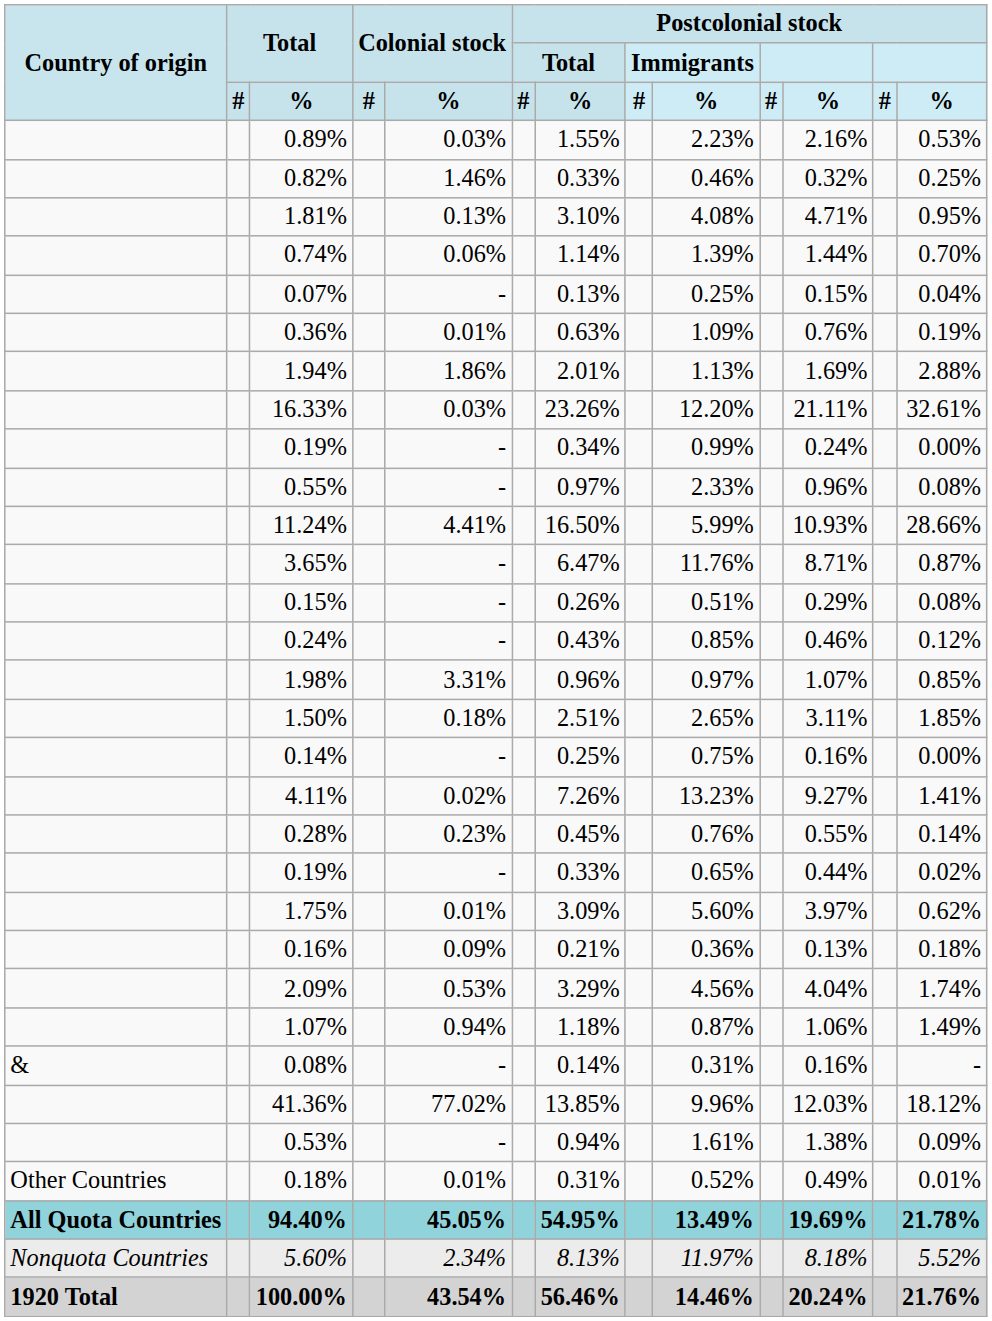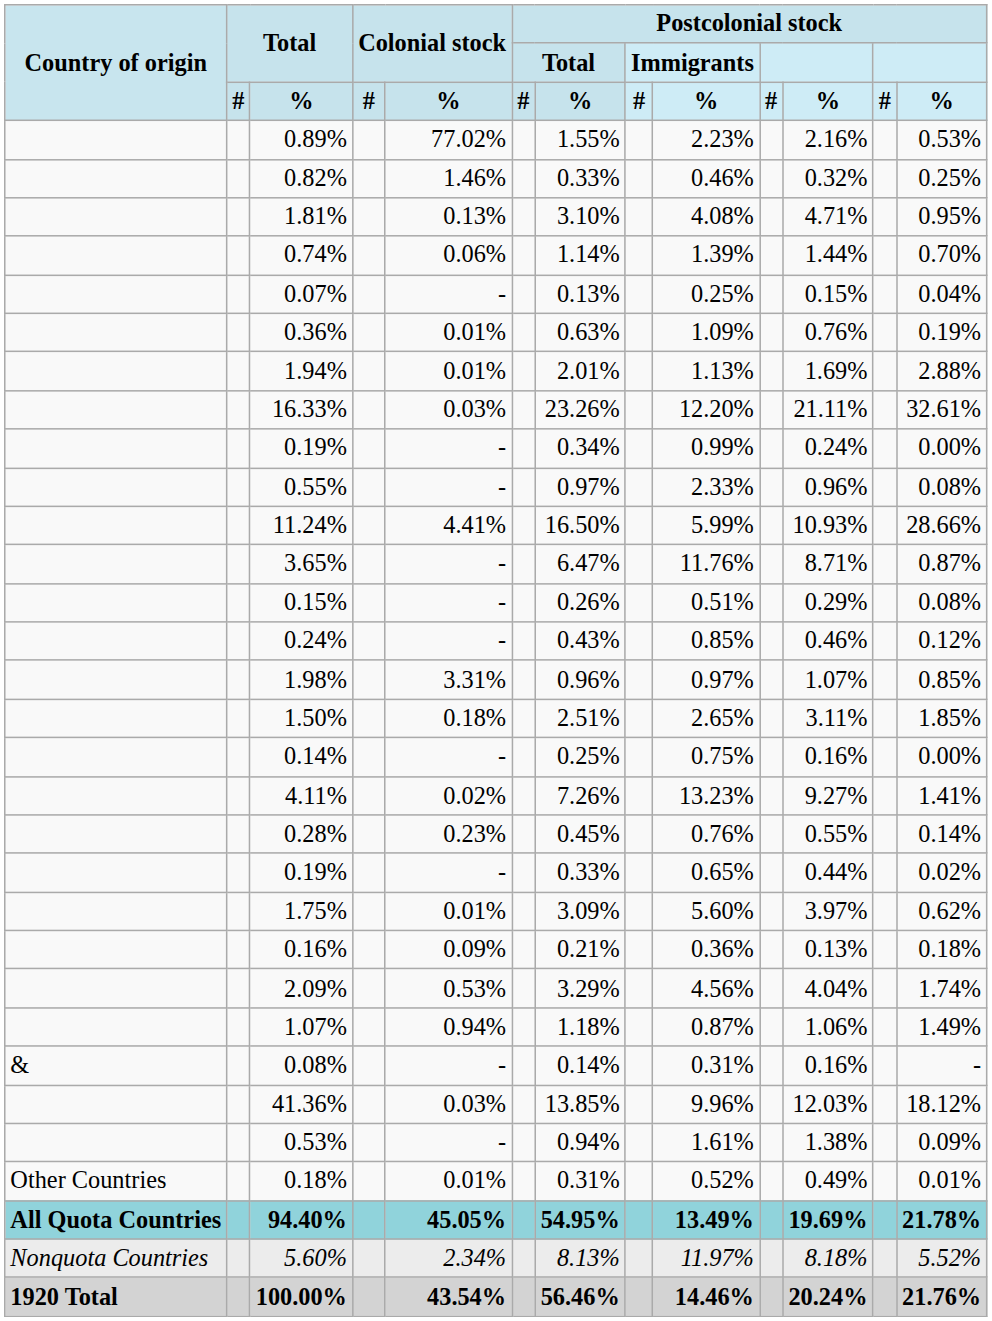0.89% | Colonial stock / %: 0.03% -> 77.02%
1.94% | Colonial stock / %: 1.86% -> 0.01%
41.36% | Colonial stock / %: 77.02% -> 0.03%
